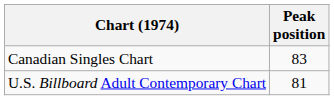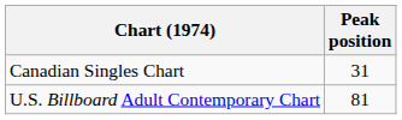Canadian Singles Chart | Peak position: 83 -> 31
